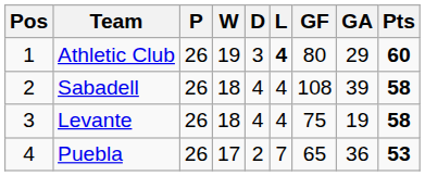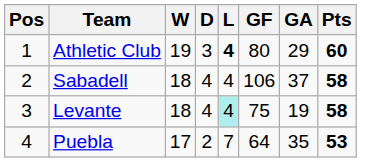- column: P | 26 | 26 | 26 | 26
Sabadell | GF: 108 -> 106
Sabadell | GA: 39 -> 37
Levante | L: no background -> paleturquoise background
Puebla | GF: 65 -> 64
Puebla | GA: 36 -> 35
